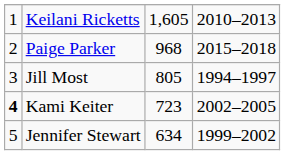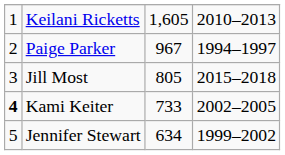Paige Parker | column 3: 968 -> 967
Paige Parker | column 4: 2015–2018 -> 1994–1997
Jill Most | column 4: 1994–1997 -> 2015–2018
Kami Keiter | column 3: 723 -> 733
